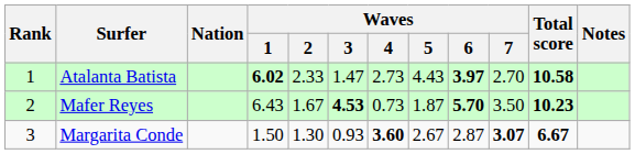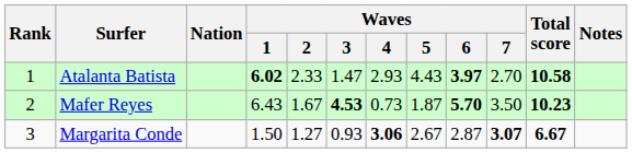Atalanta Batista | Waves / 4: 2.73 -> 2.93
Margarita Conde | Waves / 2: 1.30 -> 1.27
Margarita Conde | Waves / 4: 3.60 -> 3.06
